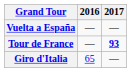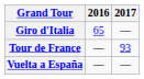rows swapped: Giro d'Italia <-> Vuelta a España
Tour de France | 2017: bold -> normal
